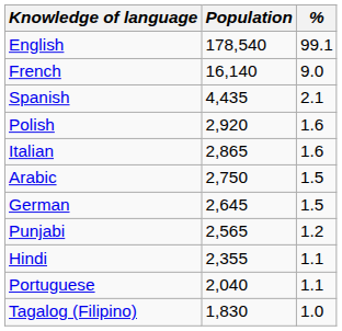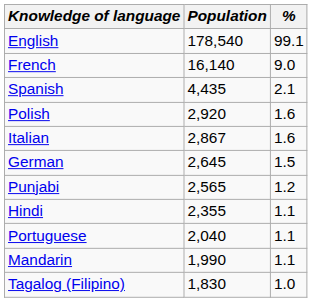Italian | Population: 2,865 -> 2,867
- row: Arabic | 2,750 | 1.5
+ row: Mandarin | 1,990 | 1.1
